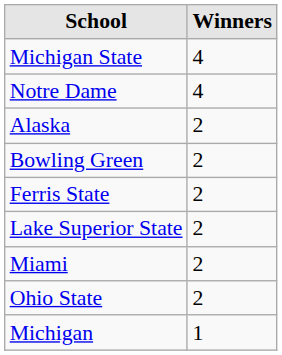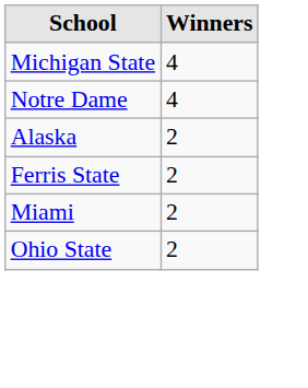- row: Bowling Green | 2
- row: Lake Superior State | 2
- row: Michigan | 1
